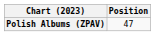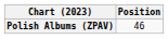Polish Albums (ZPAV) | Position: 47 -> 46
